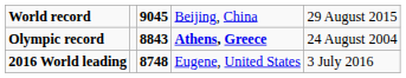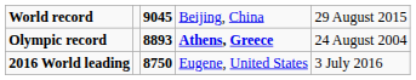Olympic record | column 3: 8843 -> 8893
2016 World leading | column 3: 8748 -> 8750
